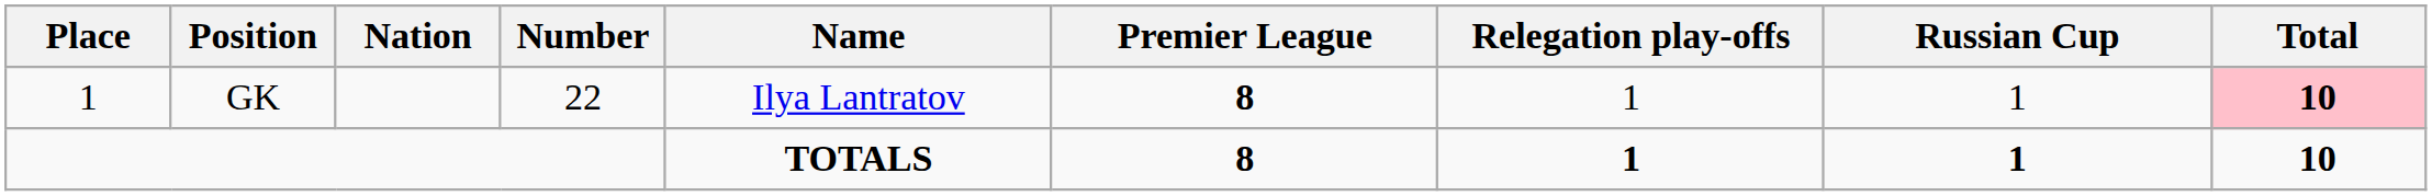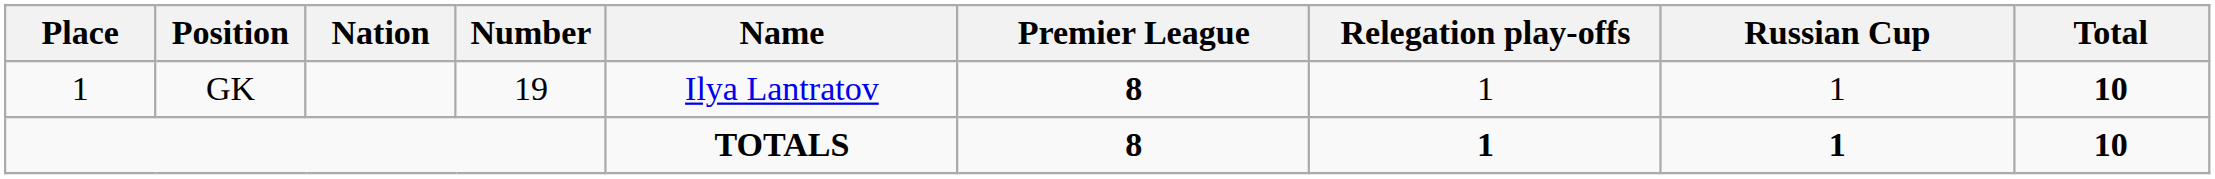GK | Number: 22 -> 19
GK | Total: pink background -> no background
